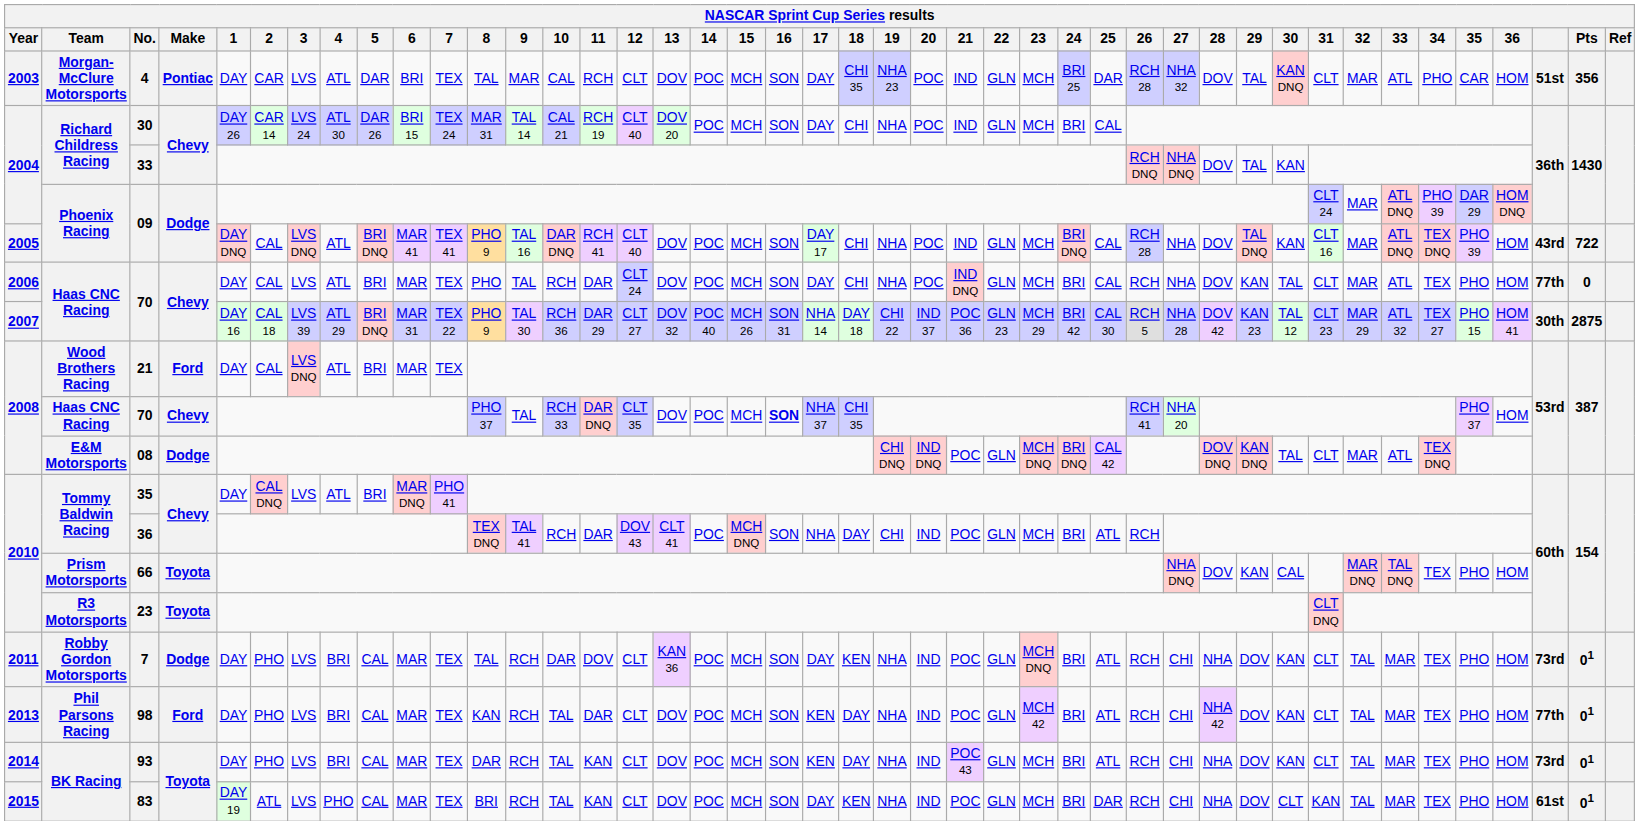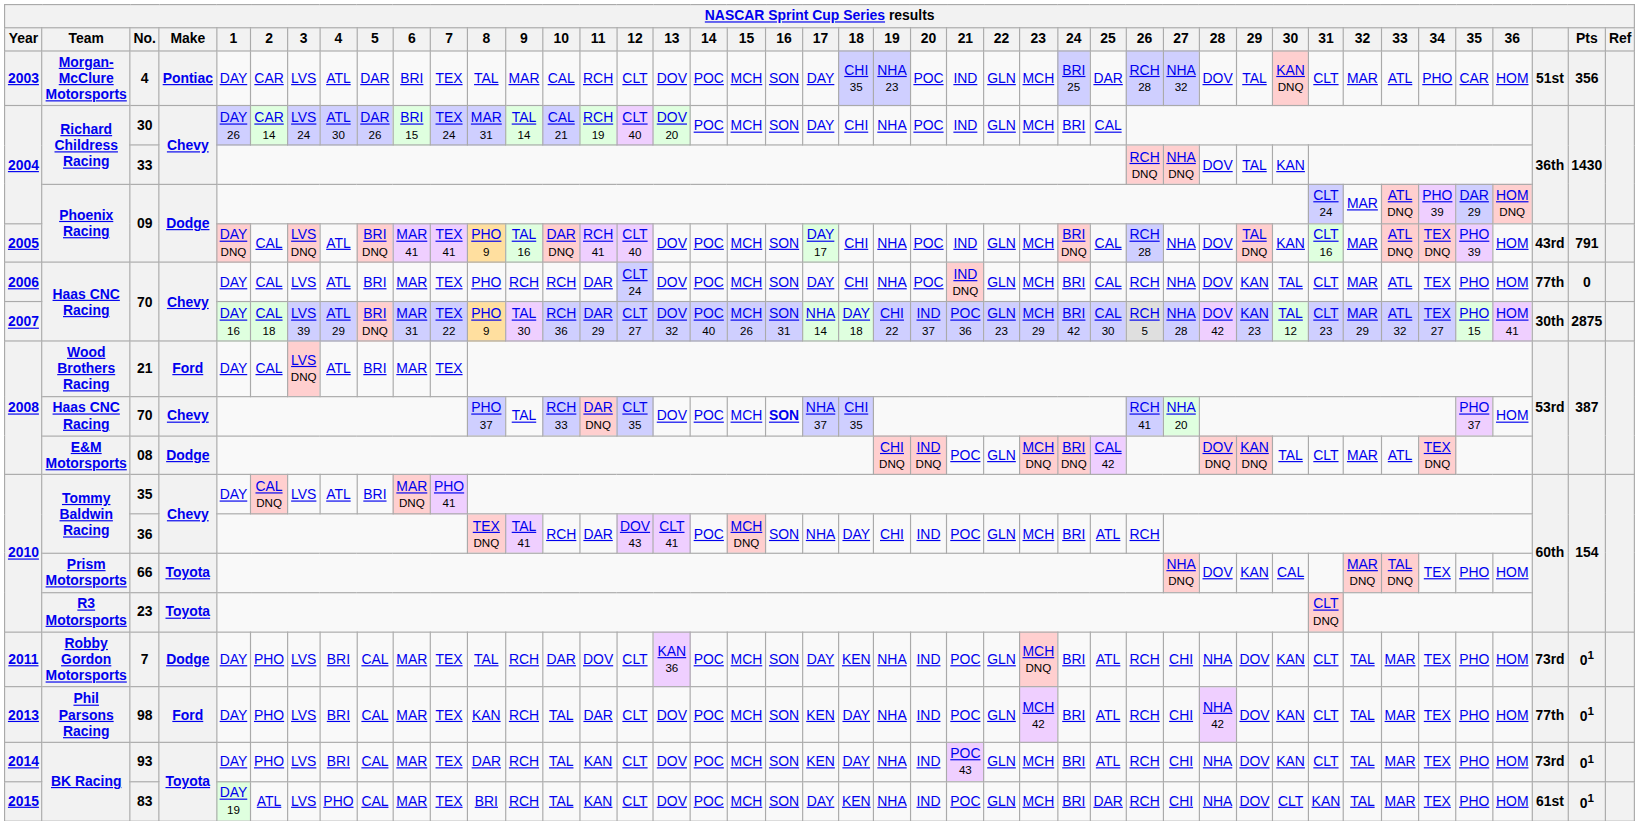2005 / 09 | Pts: 722 -> 791
2006 / 70 | 9: TAL -> RCH
